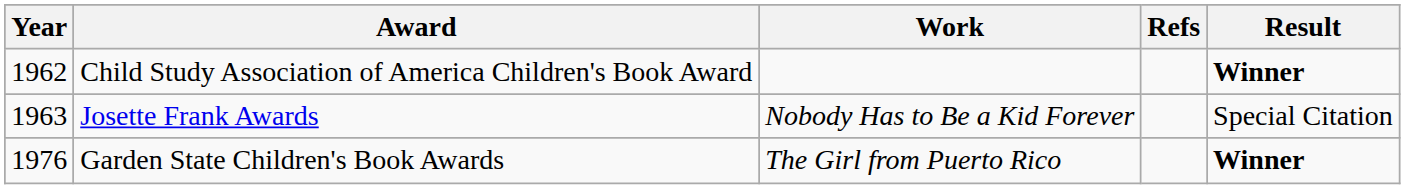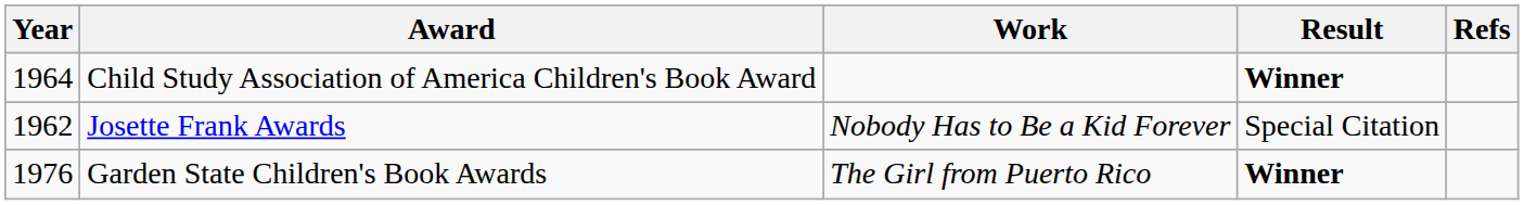columns swapped: Result <-> Refs
Child Study Association of America Children's Book Award | Year: 1962 -> 1964
Josette Frank Awards | Year: 1963 -> 1962
